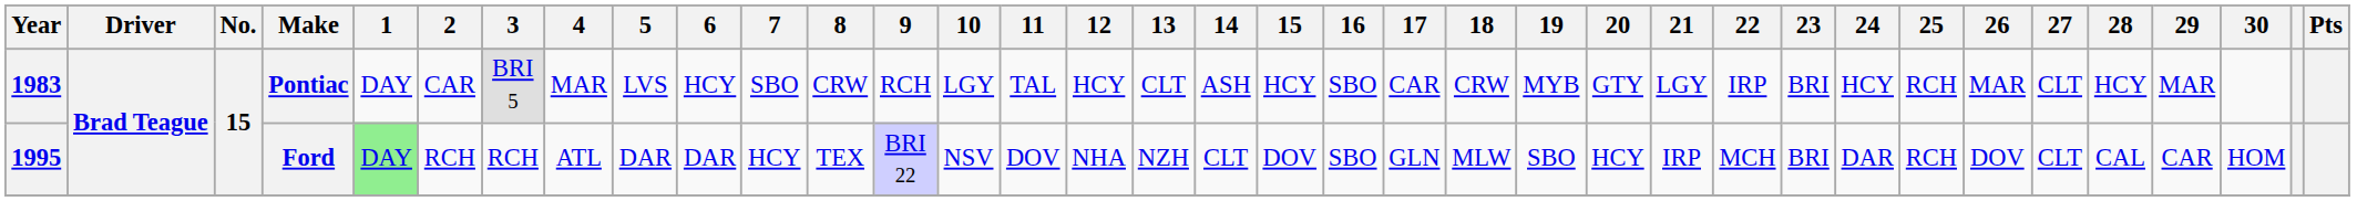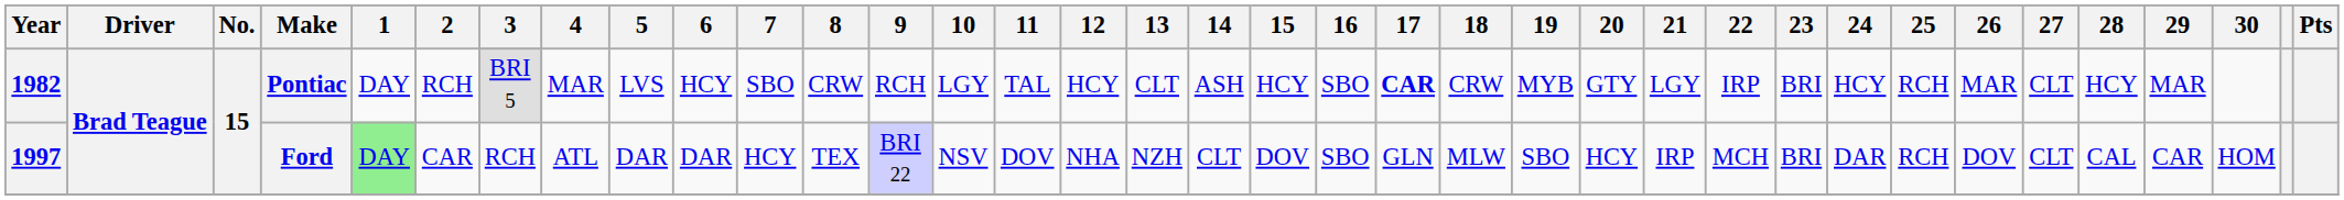Pontiac | Year: 1983 -> 1982
Pontiac | 2: CAR -> RCH
Pontiac | 17: normal -> bold
Ford | Year: 1995 -> 1997
Ford | 2: RCH -> CAR
